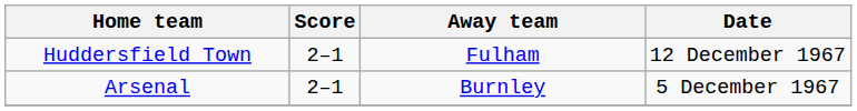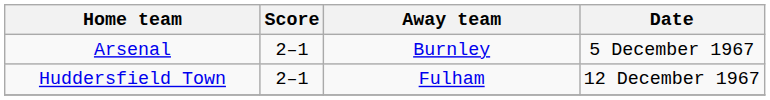rows swapped: Arsenal <-> Huddersfield Town
